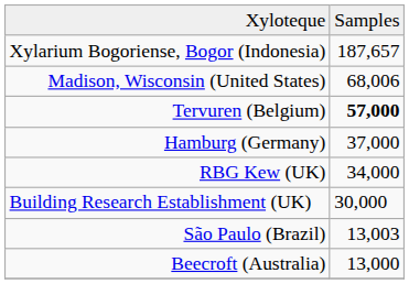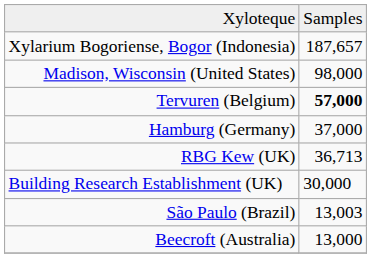Madison, Wisconsin (United States) | column 2: 68,006 -> 98,000
RBG Kew (UK) | column 2: 34,000 -> 36,713
